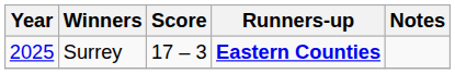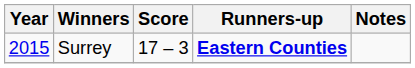Surrey | Year: 2025 -> 2015
